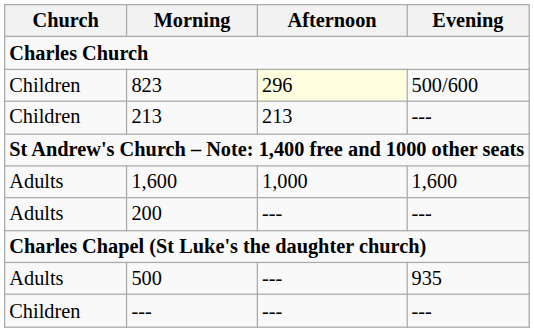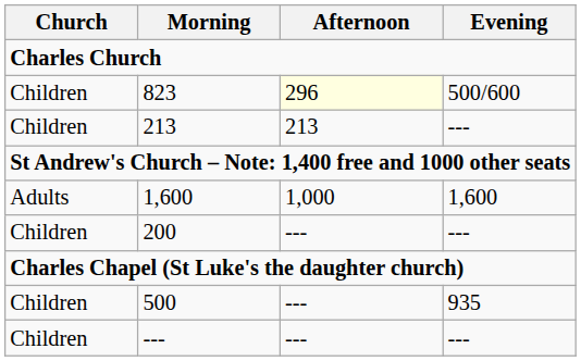200 | Church: Adults -> Children
500 | Church: Adults -> Children
